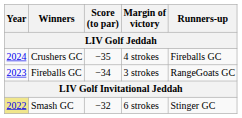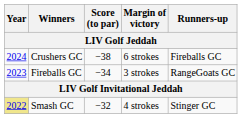Crushers GC | Score (to par): −35 -> −38
Crushers GC | Margin of victory: 4 strokes -> 6 strokes
Smash GC | Margin of victory: 6 strokes -> 4 strokes
